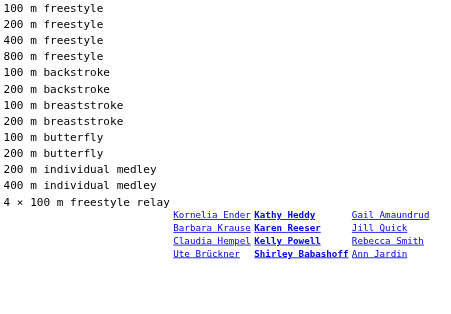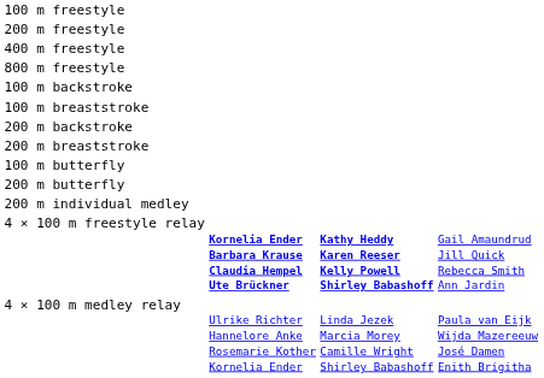rows swapped: 200 m backstroke <-> 100 m breaststroke
- row: 400 m individual medley
4 × 100 m freestyle relay | column 2: normal -> bold
+ row: 4 × 100 m medley relay | Ulrike Richter Hannelore Anke Rosemarie Kother Kornelia Ender | Linda Jezek Marcia Morey Camille Wright Shirley Babashoff | Paula van Eijk Wijda Mazereeuw José Damen Enith Brigitha
